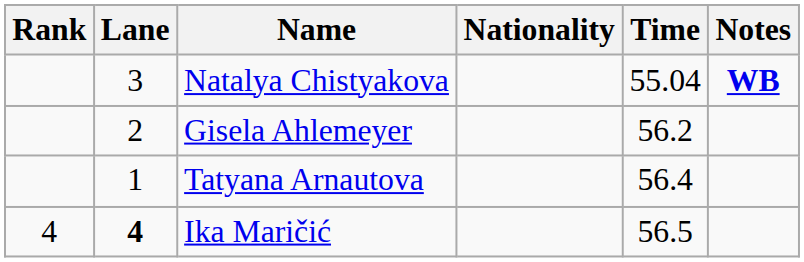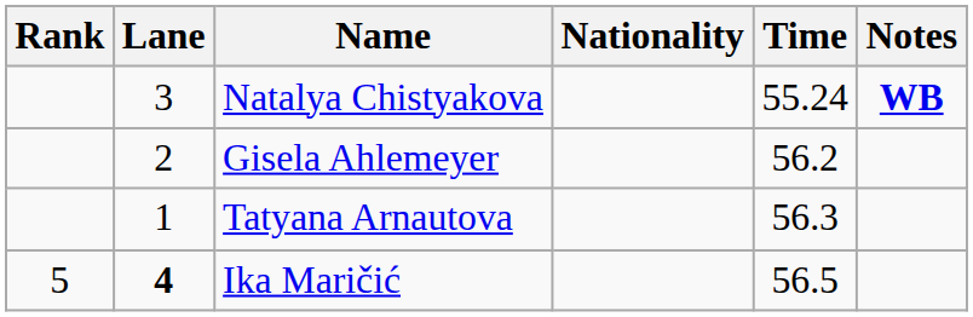Natalya Chistyakova | Time: 55.04 -> 55.24
Tatyana Arnautova | Time: 56.4 -> 56.3
Ika Maričić | Rank: 4 -> 5
